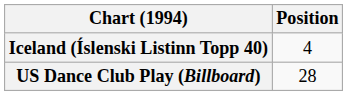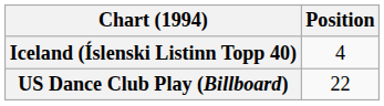US Dance Club Play (Billboard) | Position: 28 -> 22
